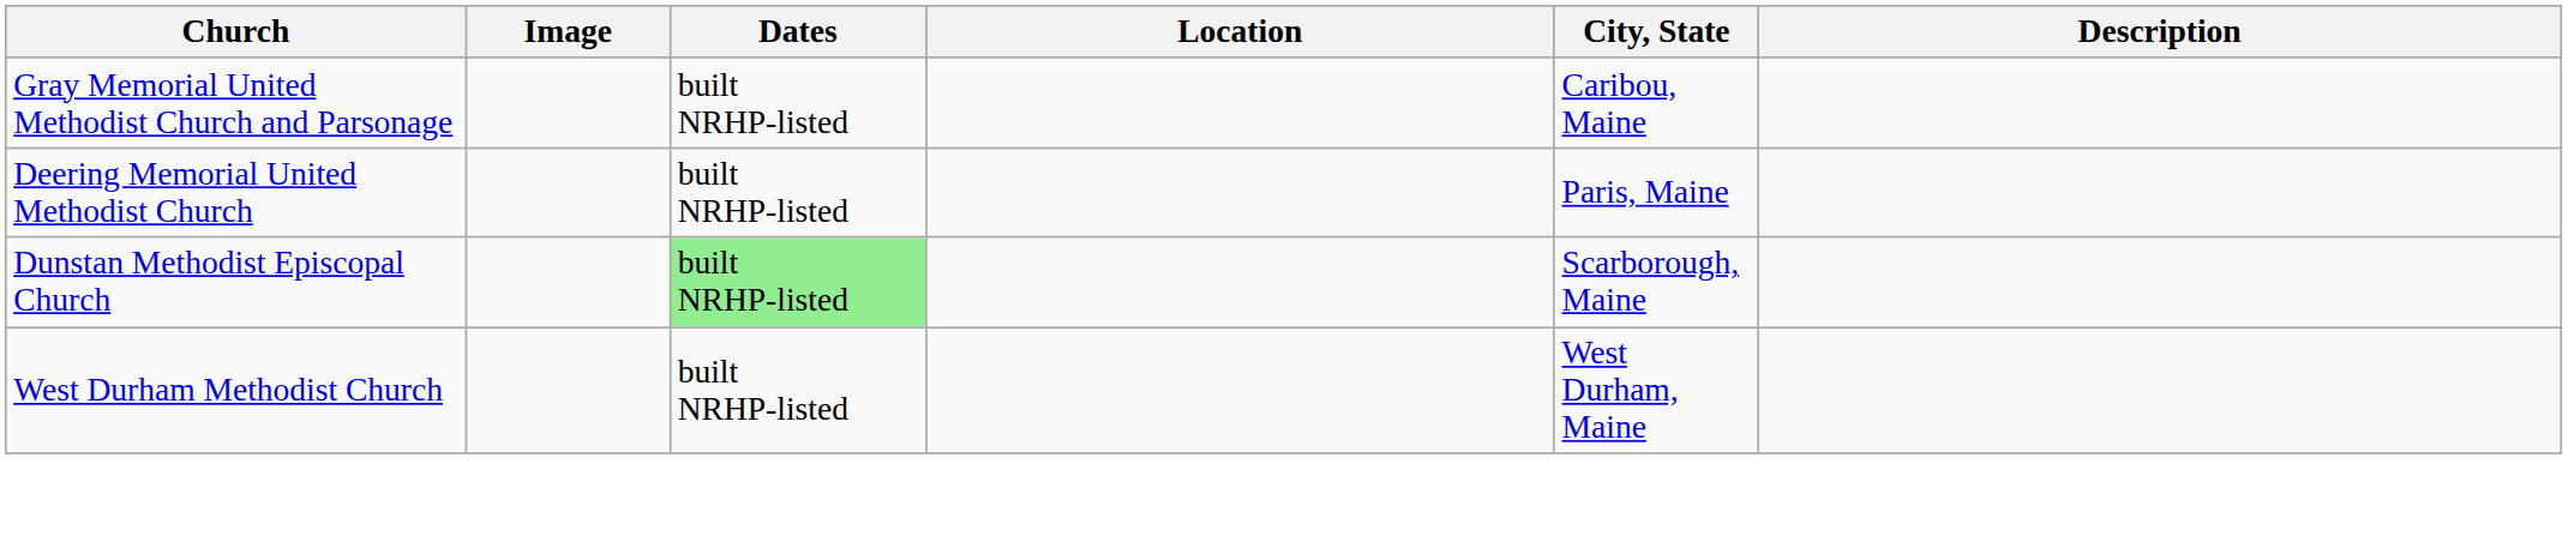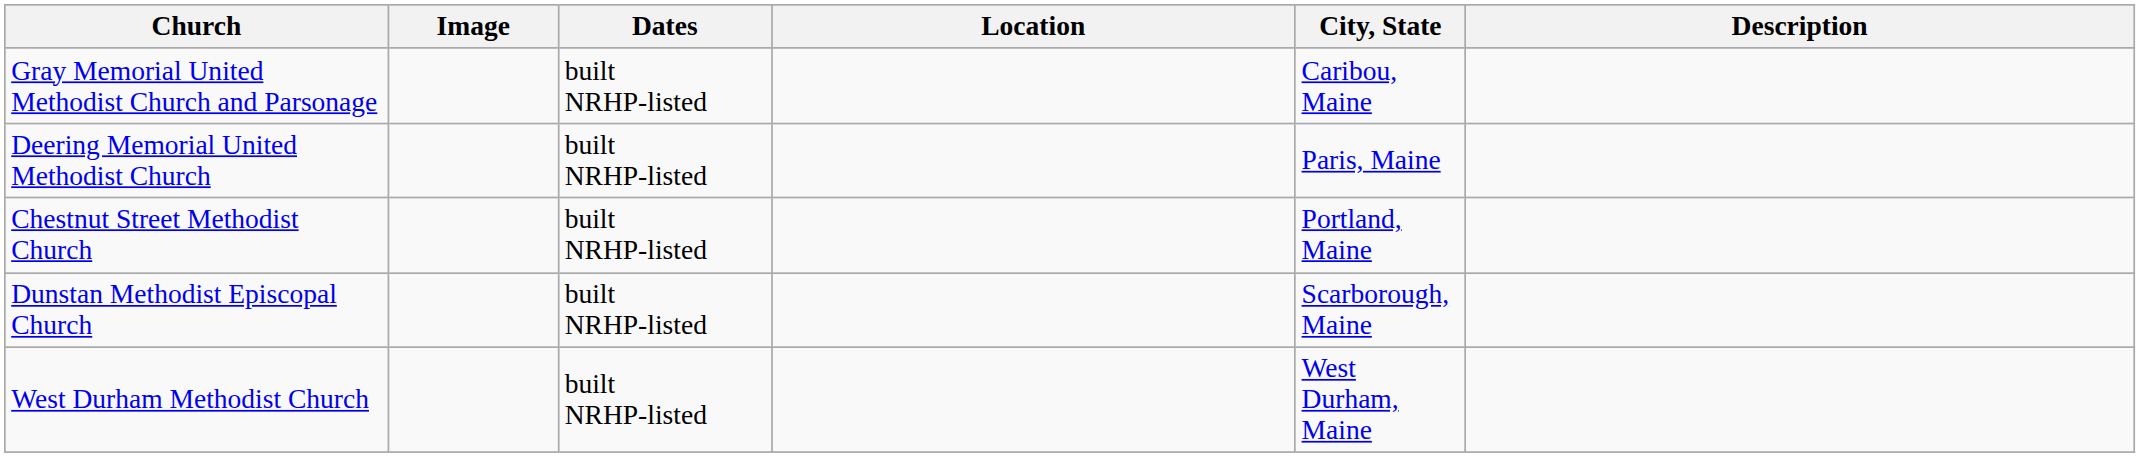+ row: Chestnut Street Methodist Church | built NRHP-listed | Portland, Maine
Dunstan Methodist Episcopal Church | Dates: lightgreen background -> no background
